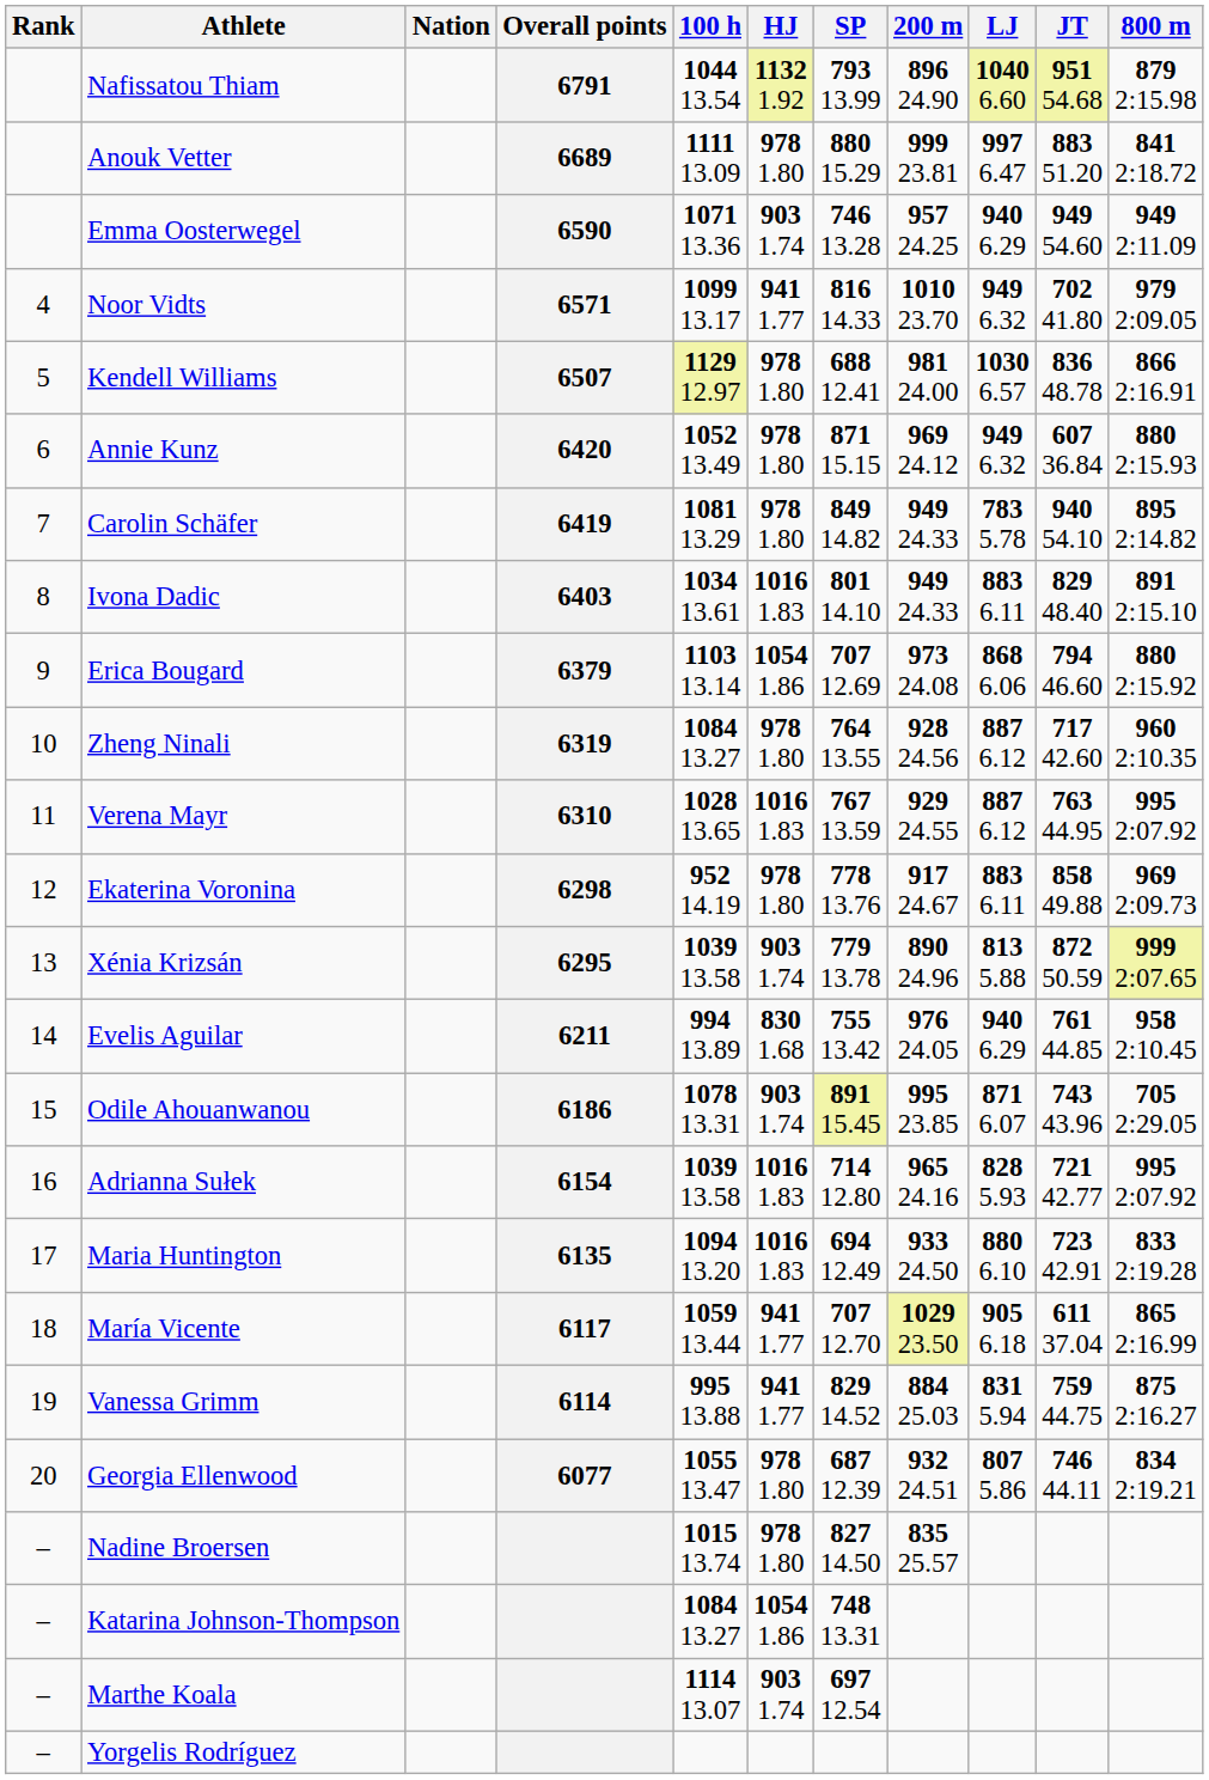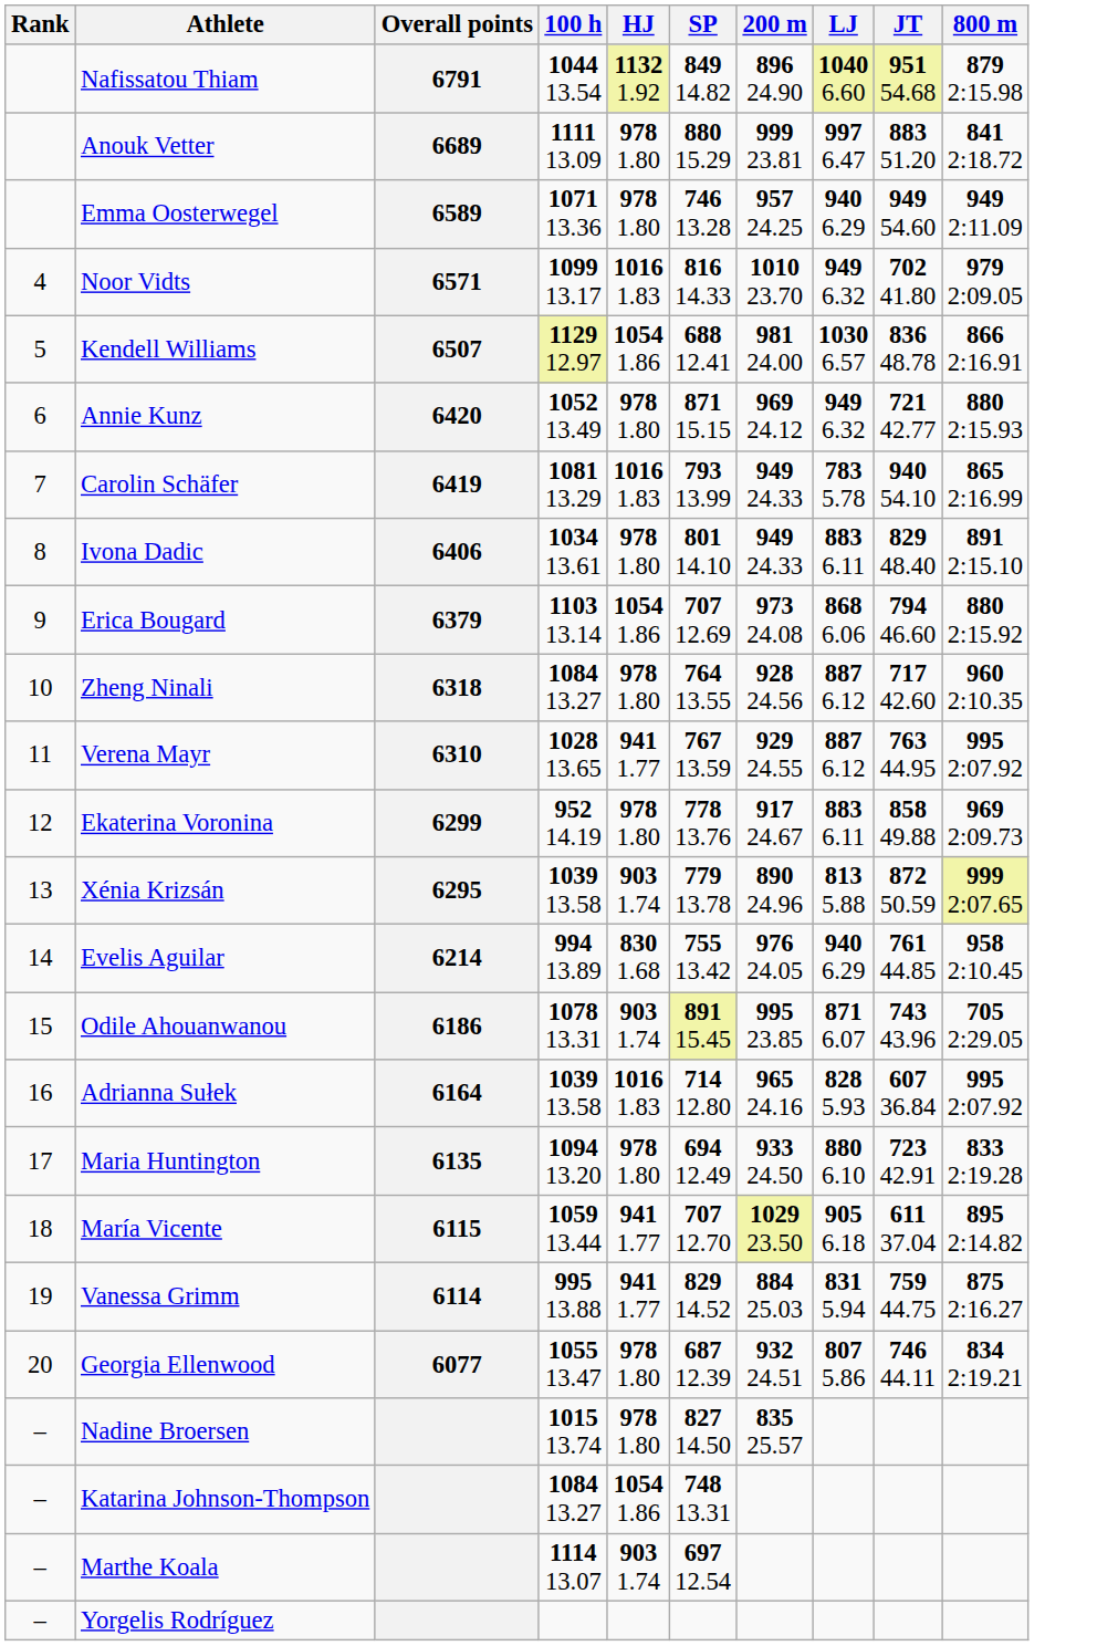- column: Nation
Nafissatou Thiam | SP: 793 13.99 -> 849 14.82
Emma Oosterwegel | Overall points: 6590 -> 6589
Emma Oosterwegel | HJ: 903 1.74 -> 978 1.80
Noor Vidts | HJ: 941 1.77 -> 1016 1.83
Kendell Williams | HJ: 978 1.80 -> 1054 1.86
Annie Kunz | JT: 607 36.84 -> 721 42.77
Carolin Schäfer | HJ: 978 1.80 -> 1016 1.83
Carolin Schäfer | SP: 849 14.82 -> 793 13.99
Carolin Schäfer | 800 m: 895 2:14.82 -> 865 2:16.99
Ivona Dadic | Overall points: 6403 -> 6406
Ivona Dadic | HJ: 1016 1.83 -> 978 1.80
Zheng Ninali | Overall points: 6319 -> 6318
Verena Mayr | HJ: 1016 1.83 -> 941 1.77
Ekaterina Voronina | Overall points: 6298 -> 6299
Evelis Aguilar | Overall points: 6211 -> 6214
Adrianna Sułek | Overall points: 6154 -> 6164
Adrianna Sułek | JT: 721 42.77 -> 607 36.84
Maria Huntington | HJ: 1016 1.83 -> 978 1.80
María Vicente | Overall points: 6117 -> 6115
María Vicente | 800 m: 865 2:16.99 -> 895 2:14.82
